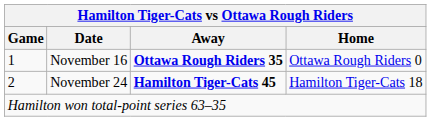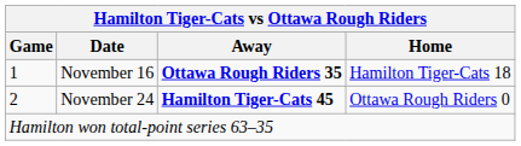November 16 | Home: Ottawa Rough Riders 0 -> Hamilton Tiger-Cats 18
November 24 | Home: Hamilton Tiger-Cats 18 -> Ottawa Rough Riders 0
